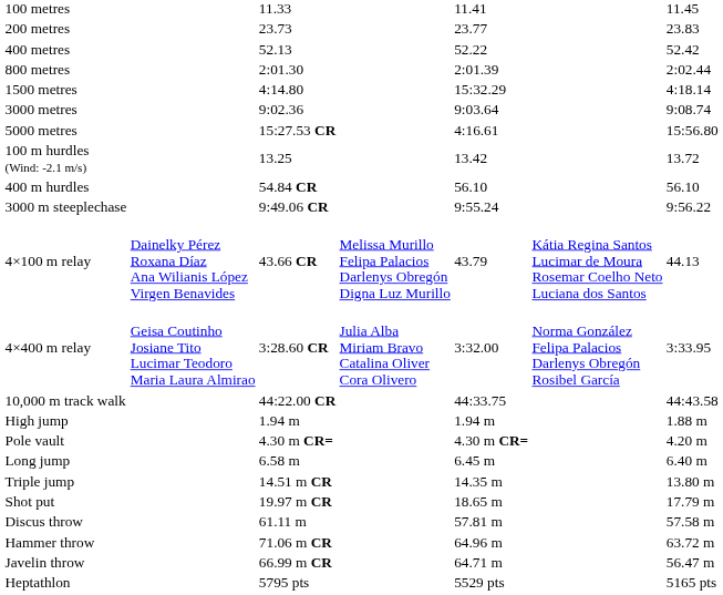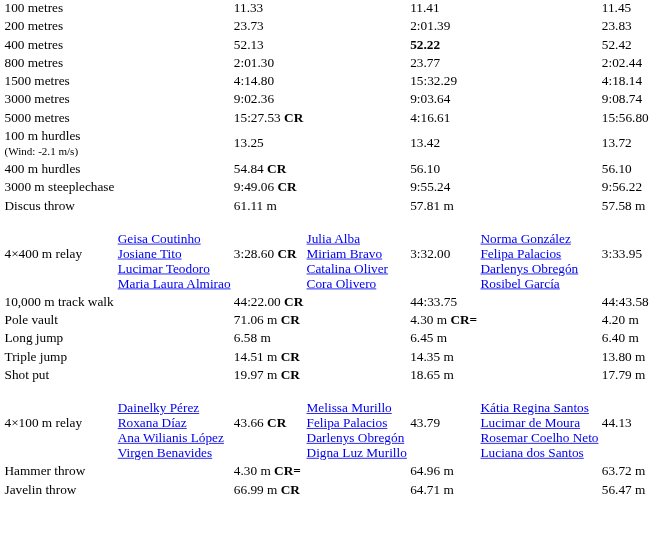200 metres | column 5: 23.77 -> 2:01.39
400 metres | column 5: normal -> bold
800 metres | column 5: 2:01.39 -> 23.77
rows swapped: 4×100 m relay <-> Discus throw
- row: High jump | 1.94 m | 1.94 m | 1.88 m
Pole vault | column 3: 4.30 m CR= -> 71.06 m CR
Hammer throw | column 3: 71.06 m CR -> 4.30 m CR=
- row: Heptathlon | 5795 pts | 5529 pts | 5165 pts
